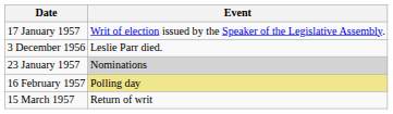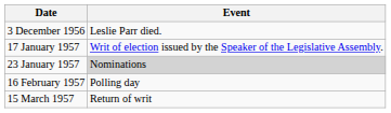rows swapped: 3 December 1956 <-> 17 January 1957
16 February 1957 | Event: khaki background -> no background
